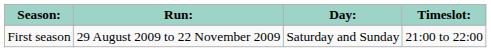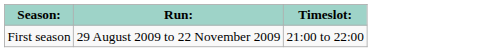- column: Day: | Saturday and Sunday
